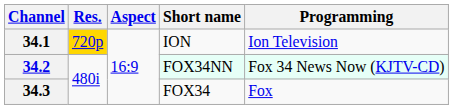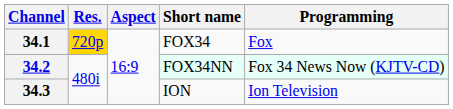34.1 | Short name: ION -> FOX34
34.1 | Programming: Ion Television -> Fox
34.3 | Short name: FOX34 -> ION
34.3 | Programming: Fox -> Ion Television
